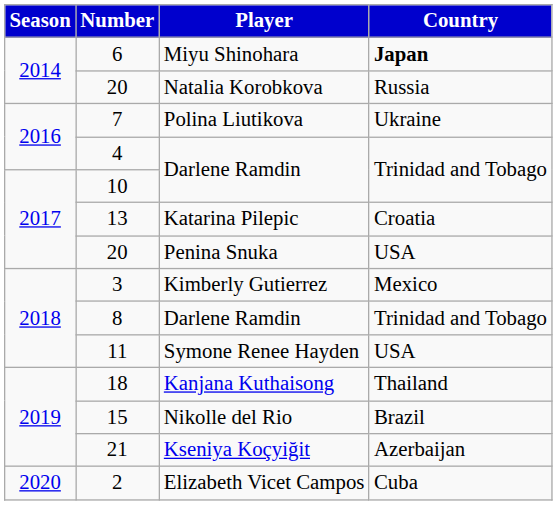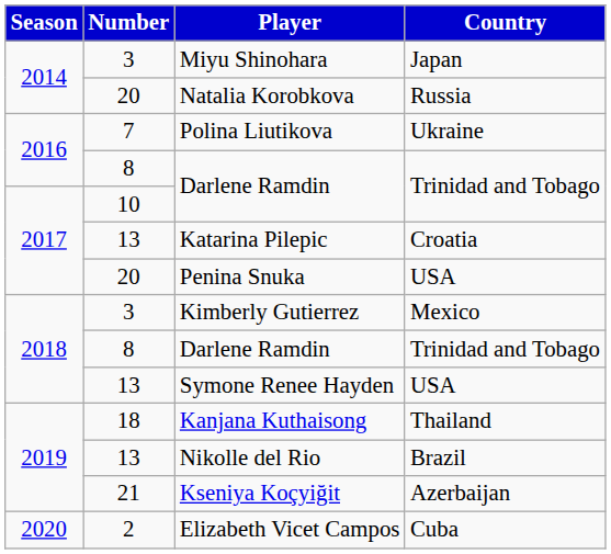Miyu Shinohara | Number: 6 -> 3
Miyu Shinohara | Country: bold -> normal
2016 / Darlene Ramdin | Number: 4 -> 8
Symone Renee Hayden | Number: 11 -> 13
Nikolle del Rio | Number: 15 -> 13
